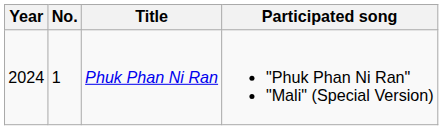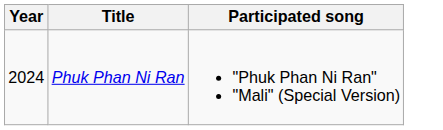- column: No. | 1
